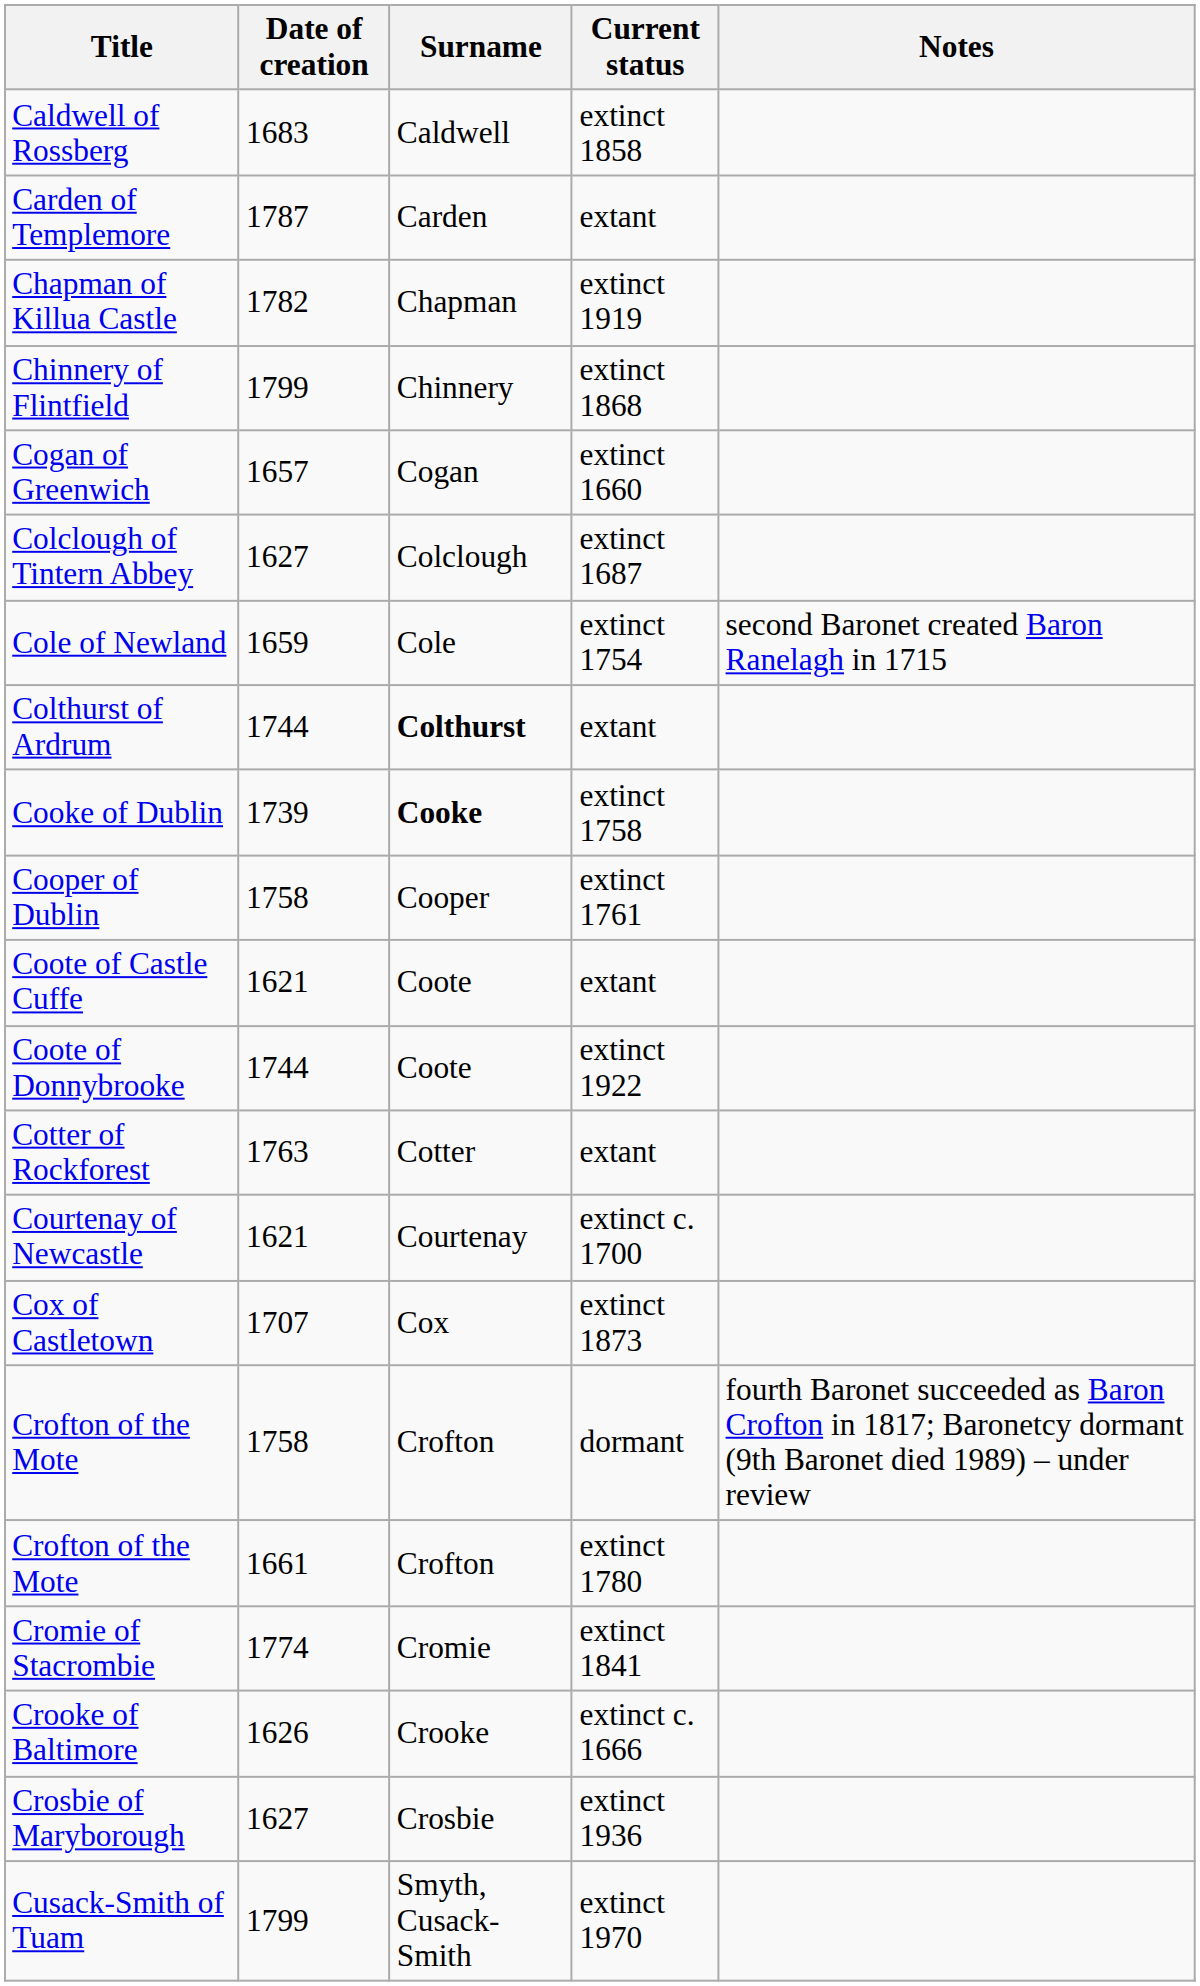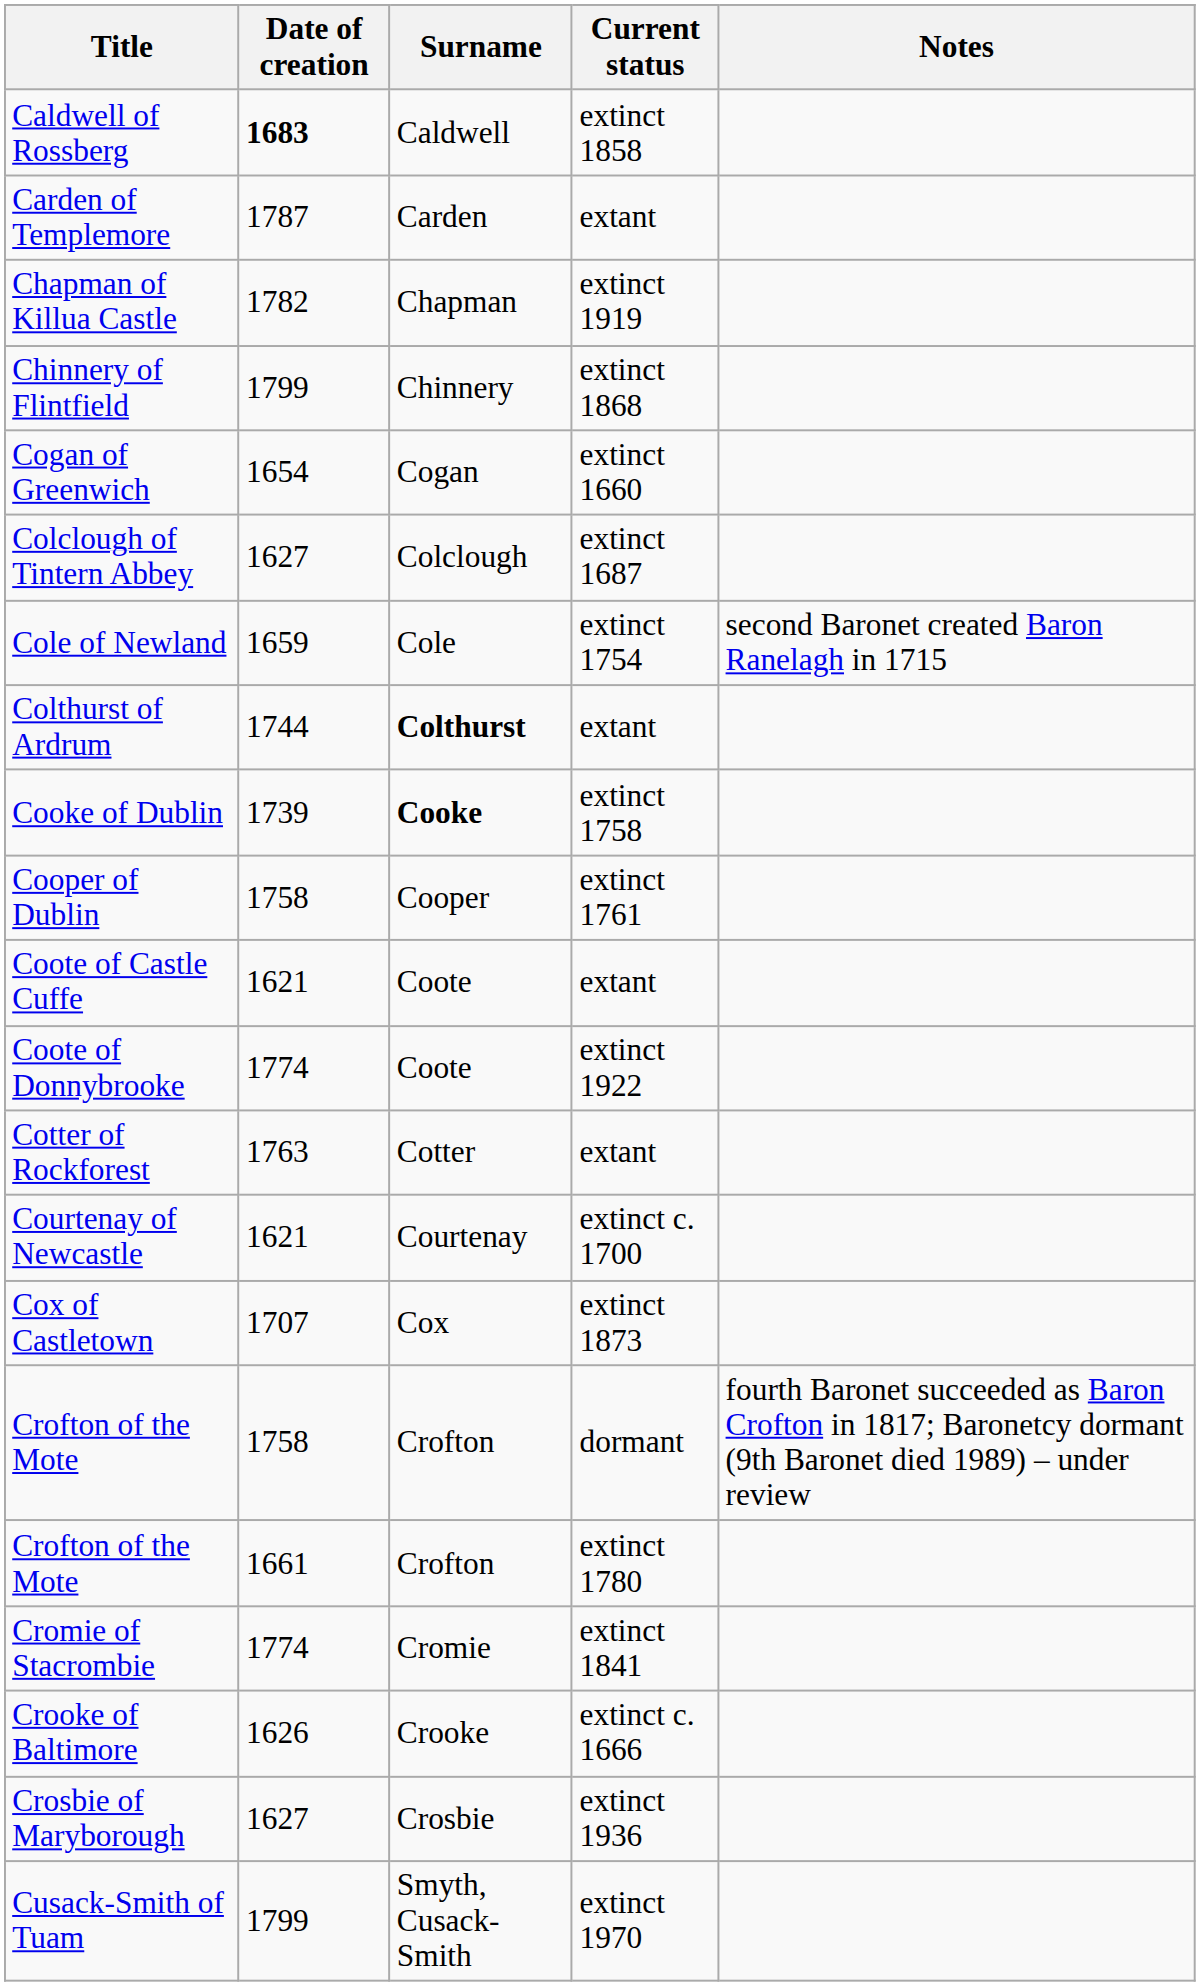Caldwell of Rossberg | Date of creation: normal -> bold
Cogan of Greenwich | Date of creation: 1657 -> 1654
Coote of Donnybrooke | Date of creation: 1744 -> 1774
